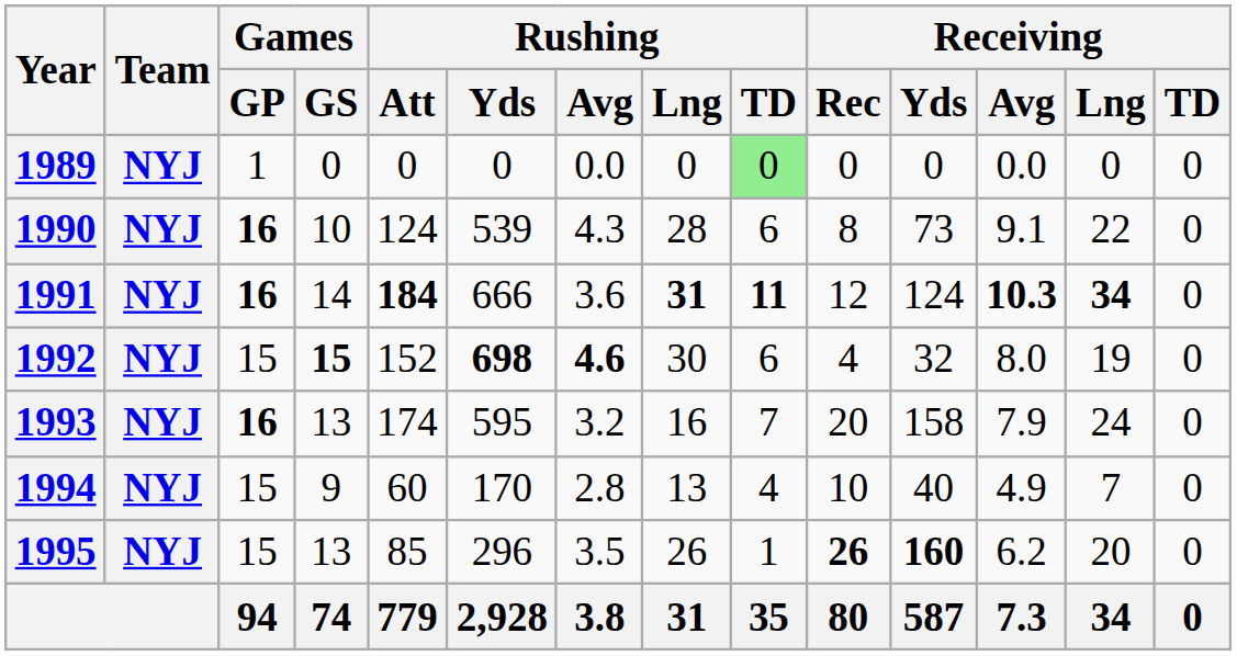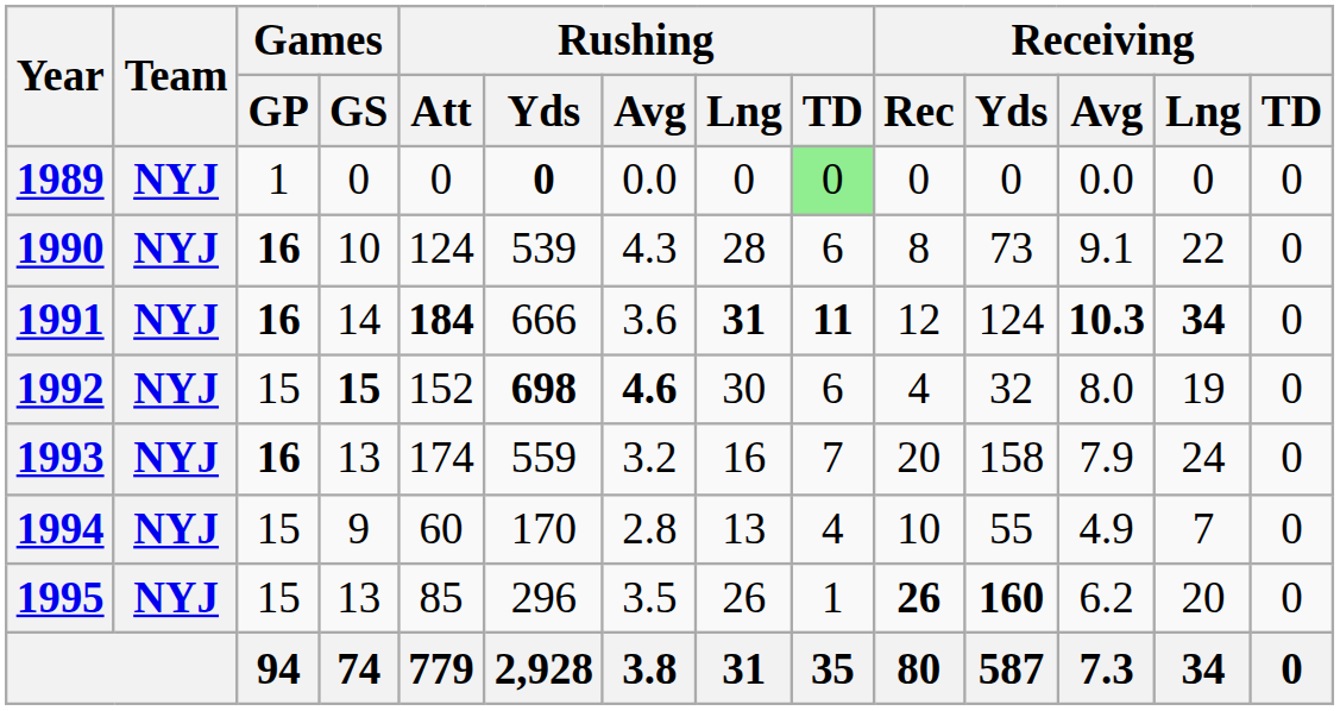1989 | Rushing / Yds: normal -> bold
1993 | Rushing / Yds: 595 -> 559
1994 | Receiving / Yds: 40 -> 55
